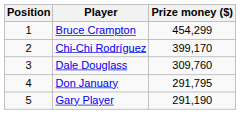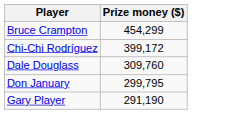- column: Position | 1 | 2 | 3 | 4 | 5
Chi-Chi Rodríguez | Prize money ($): 399,170 -> 399,172
Don January | Prize money ($): 291,795 -> 299,795
